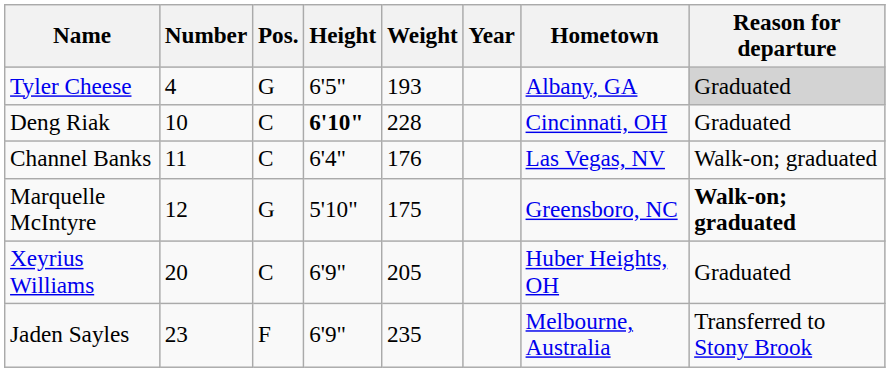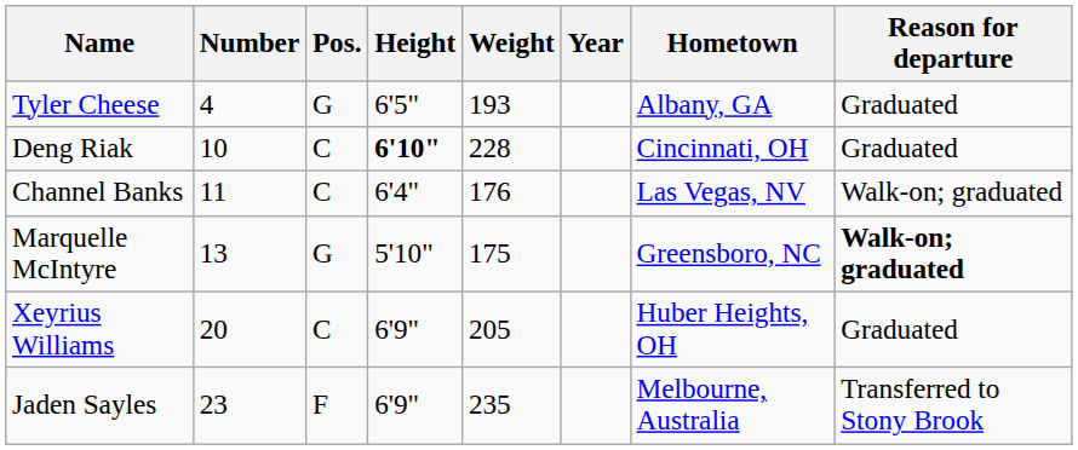Tyler Cheese | Reason for departure: lightgrey background -> no background
Marquelle McIntyre | Number: 12 -> 13
